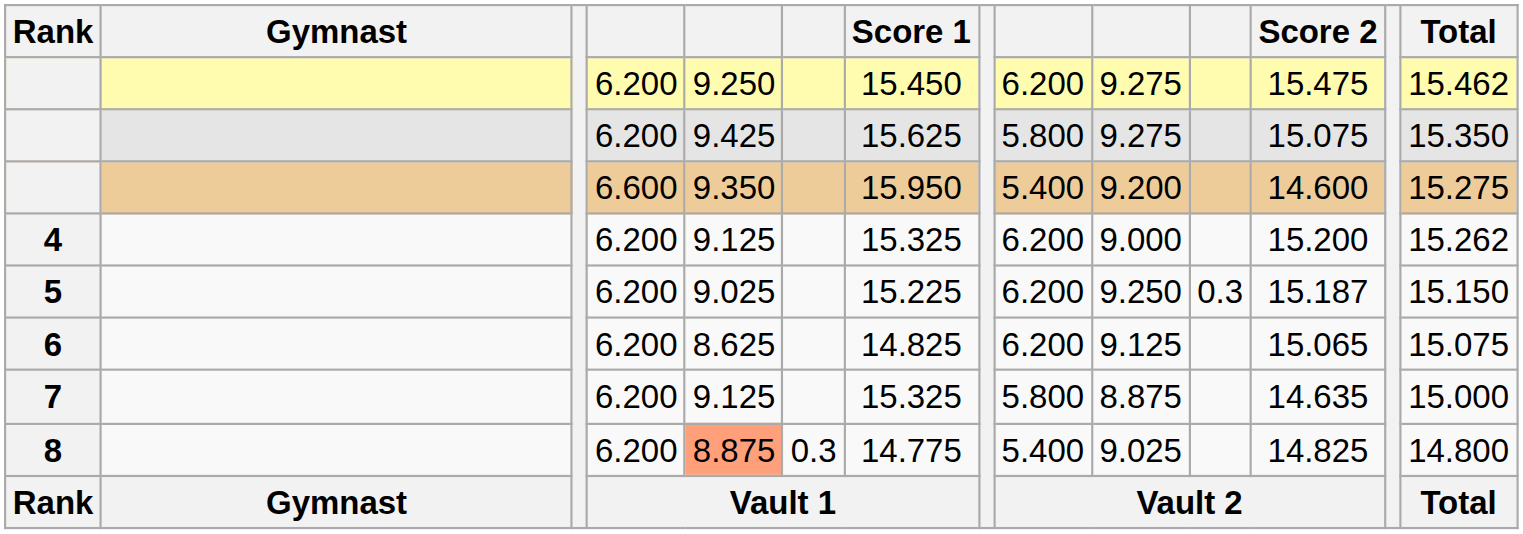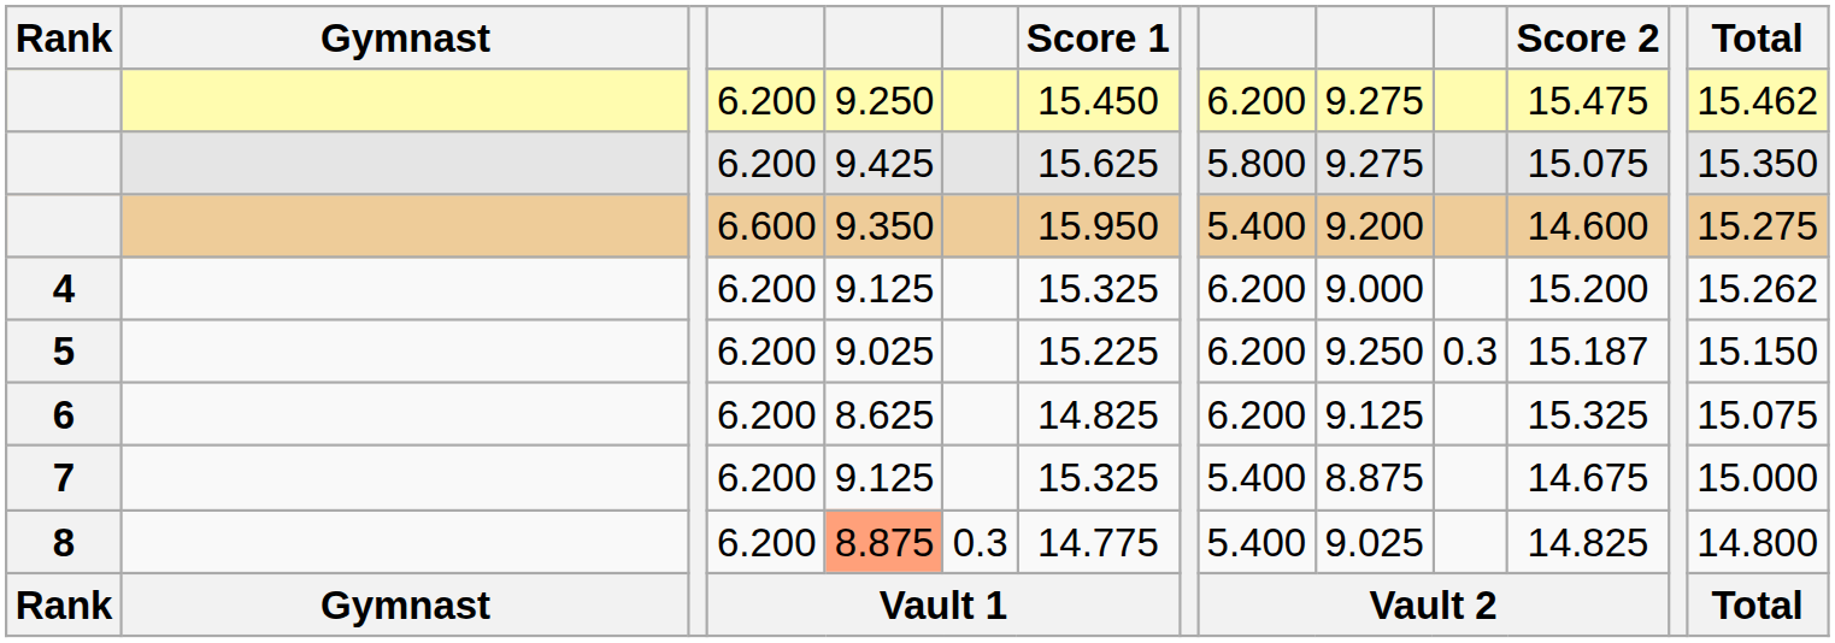6 | Score 2: 15.065 -> 15.325
7 | column 9: 5.800 -> 5.400
7 | Score 2: 14.635 -> 14.675
